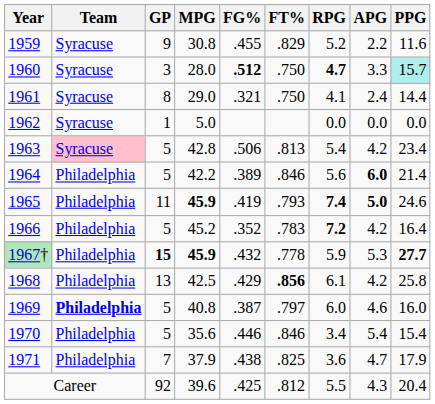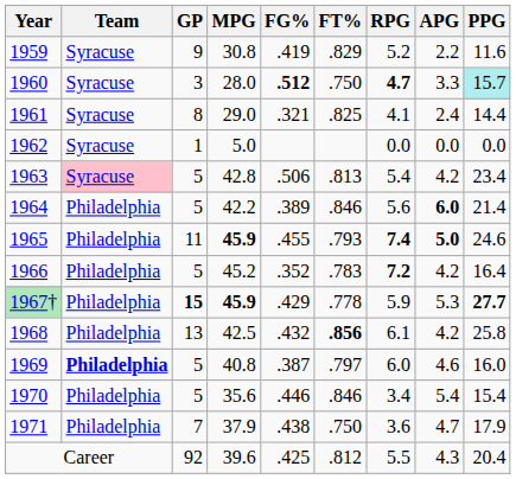1959 | FG%: .455 -> .419
1961 | FT%: .750 -> .825
1965 | FG%: .419 -> .455
1967† | FG%: .432 -> .429
1968 | FG%: .429 -> .432
1971 | FT%: .825 -> .750
